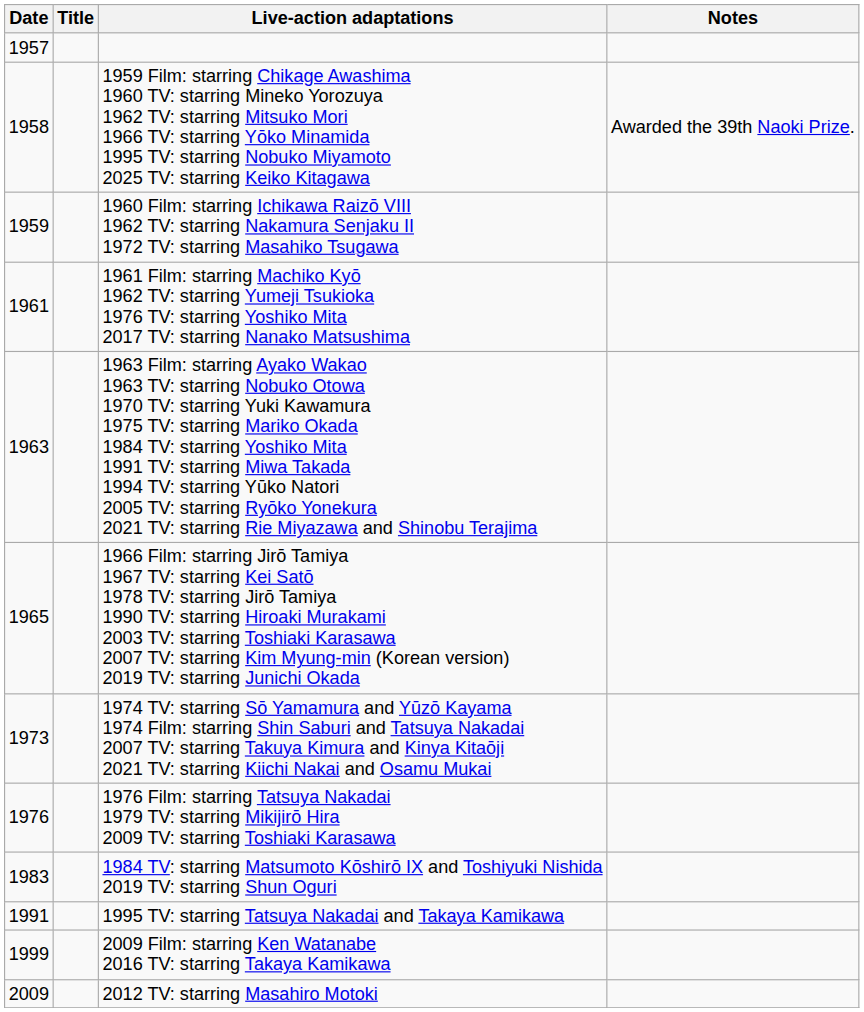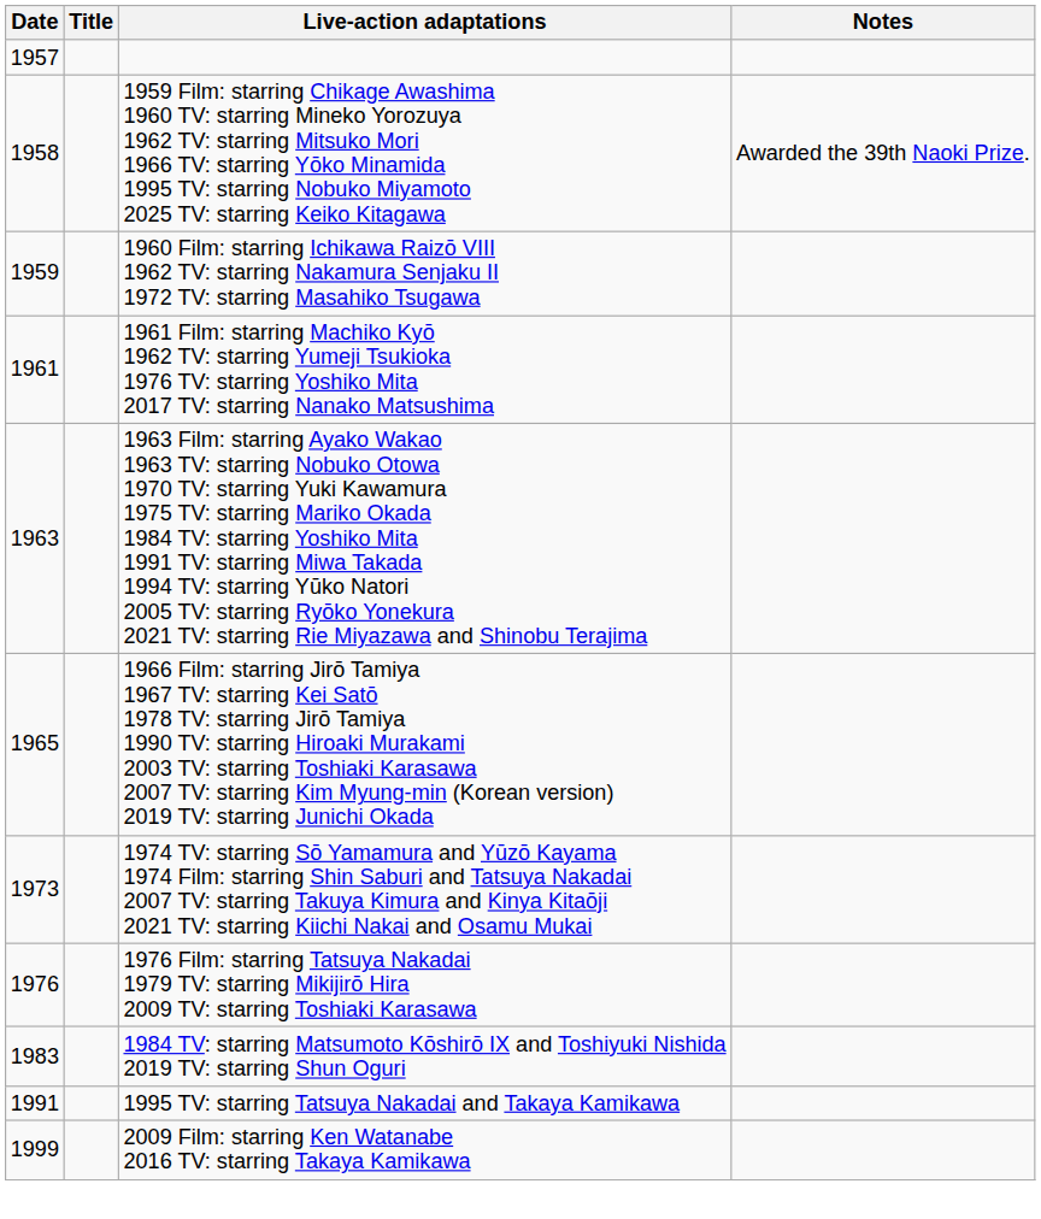- row: 2009 | 2012 TV: starring Masahiro Motoki
